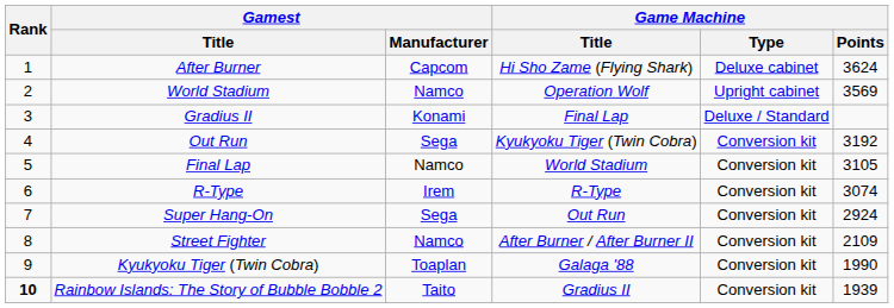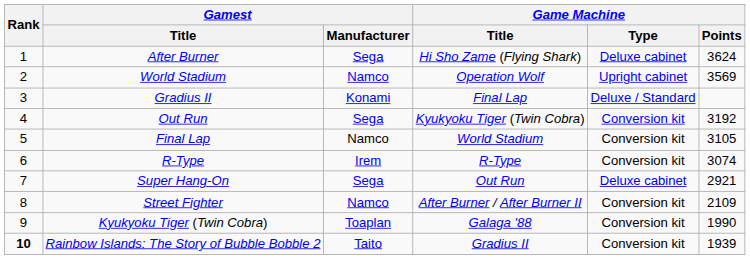After Burner | Gamest / Manufacturer: Capcom -> Sega
Super Hang-On | Game Machine / Type: Conversion kit -> Deluxe cabinet
Super Hang-On | Game Machine / Points: 2924 -> 2921
